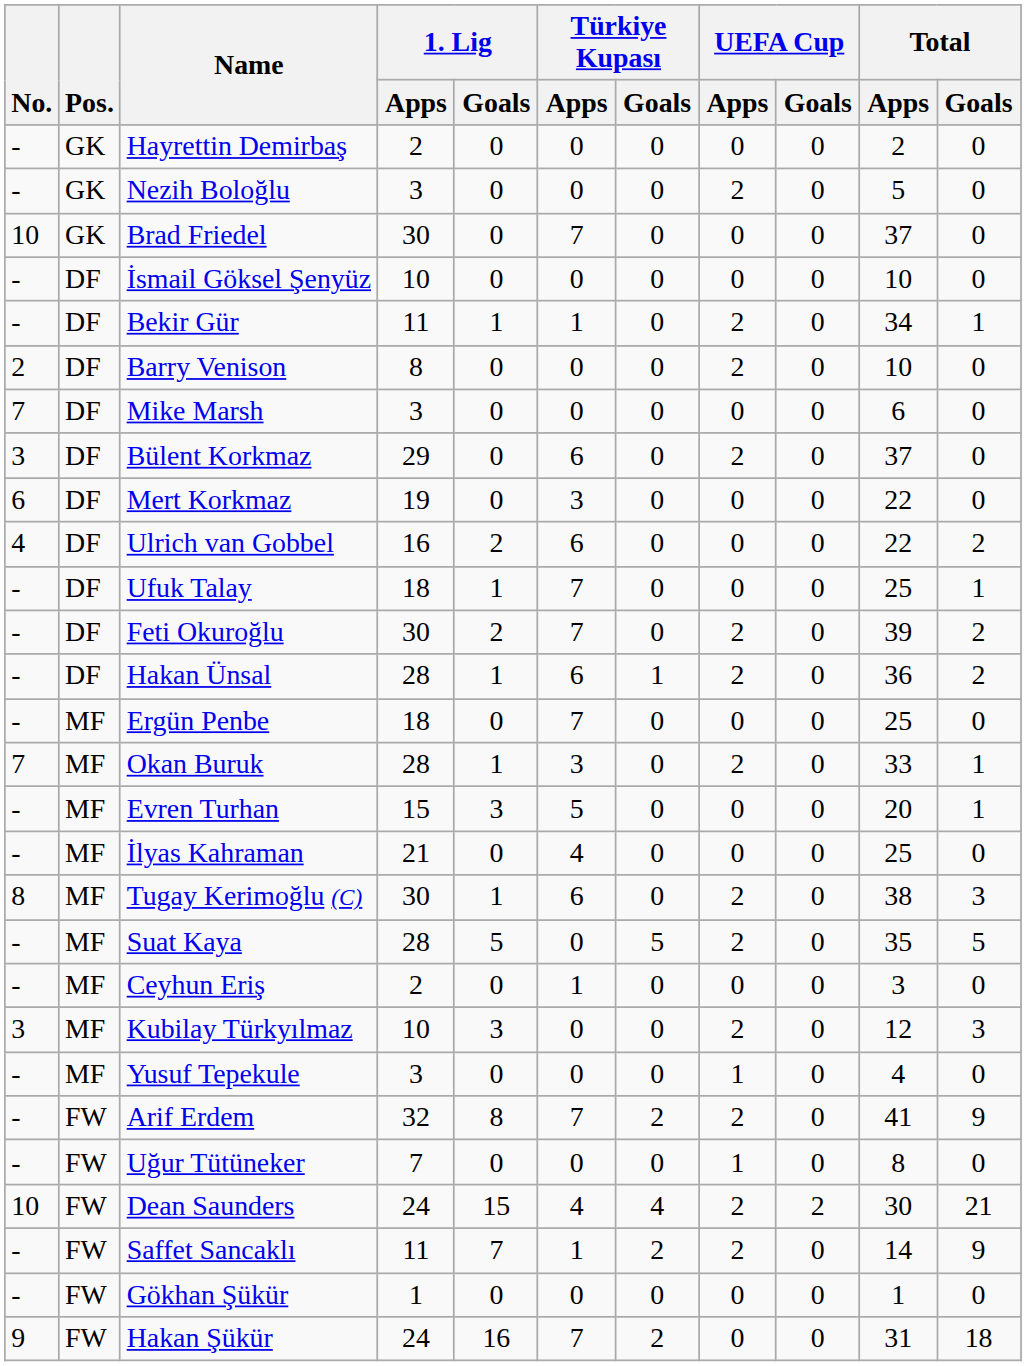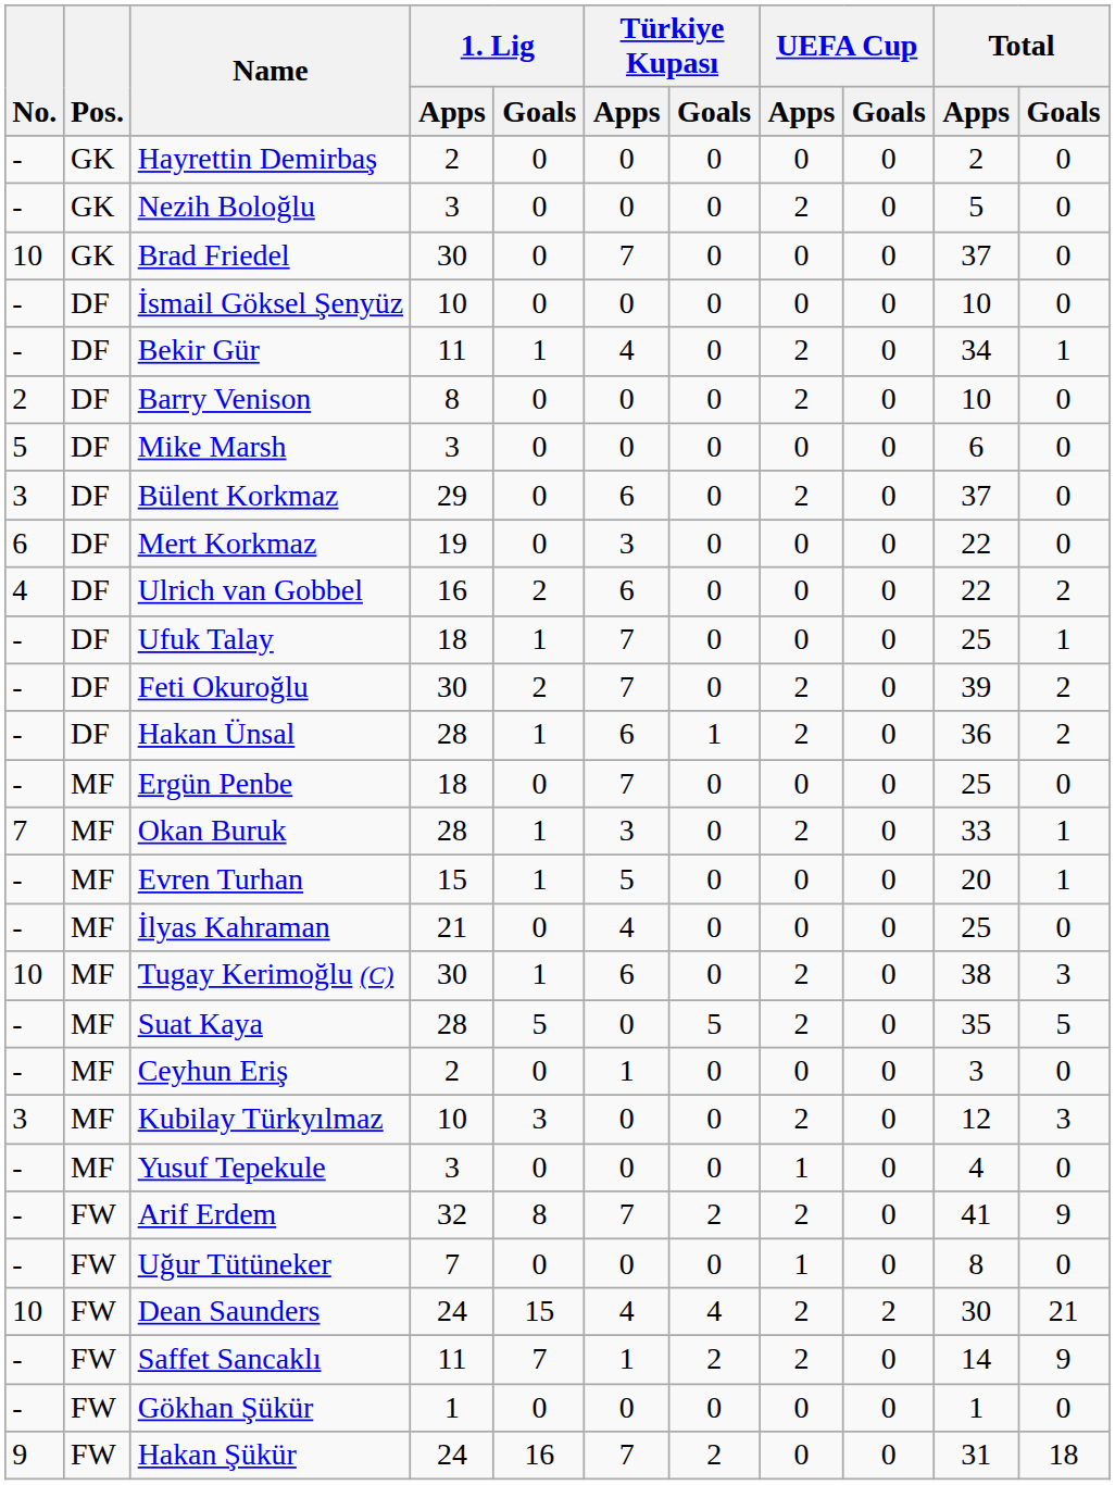Bekir Gür | Türkiye Kupası / Apps: 1 -> 4
Mike Marsh | No.: 7 -> 5
Evren Turhan | 1. Lig / Goals: 3 -> 1
Tugay Kerimoğlu (C) | No.: 8 -> 10
